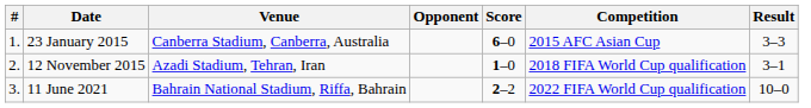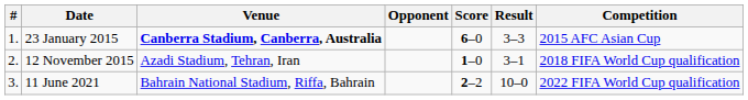columns swapped: Result <-> Competition
23 January 2015 | Venue: normal -> bold
